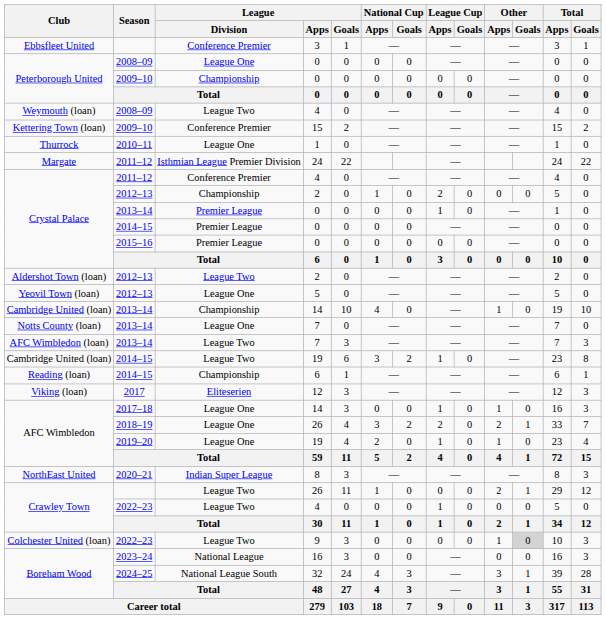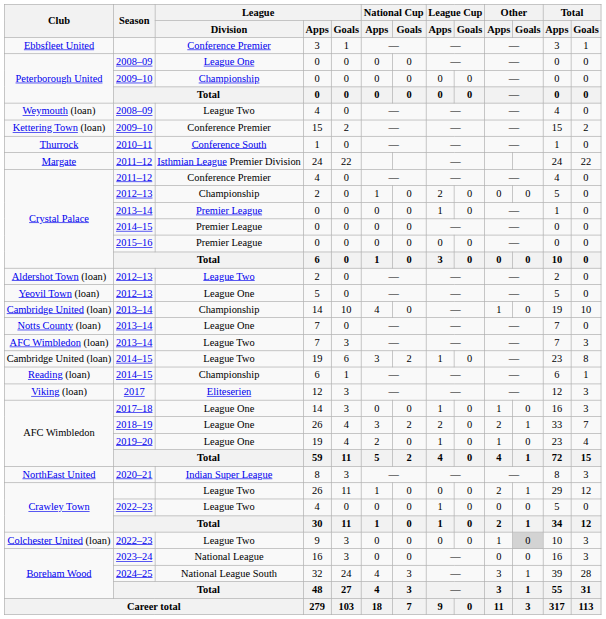Thurrock | League / Division: League One -> Conference South
